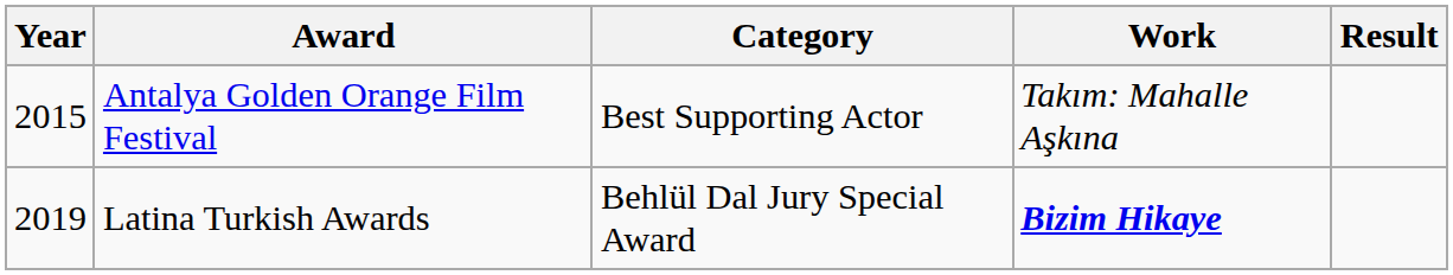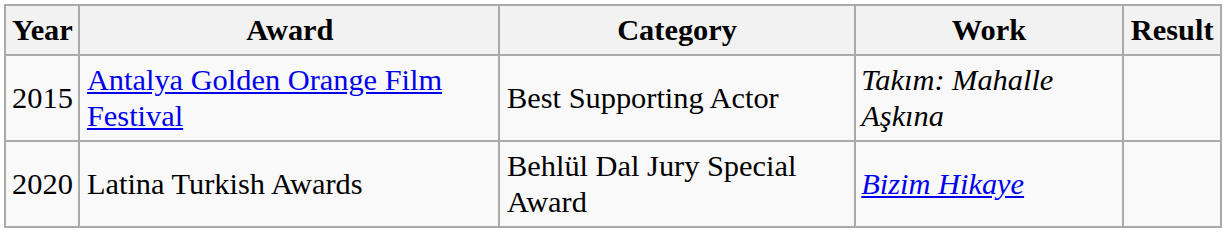Latina Turkish Awards | Year: 2019 -> 2020
Latina Turkish Awards | Work: bold -> normal
